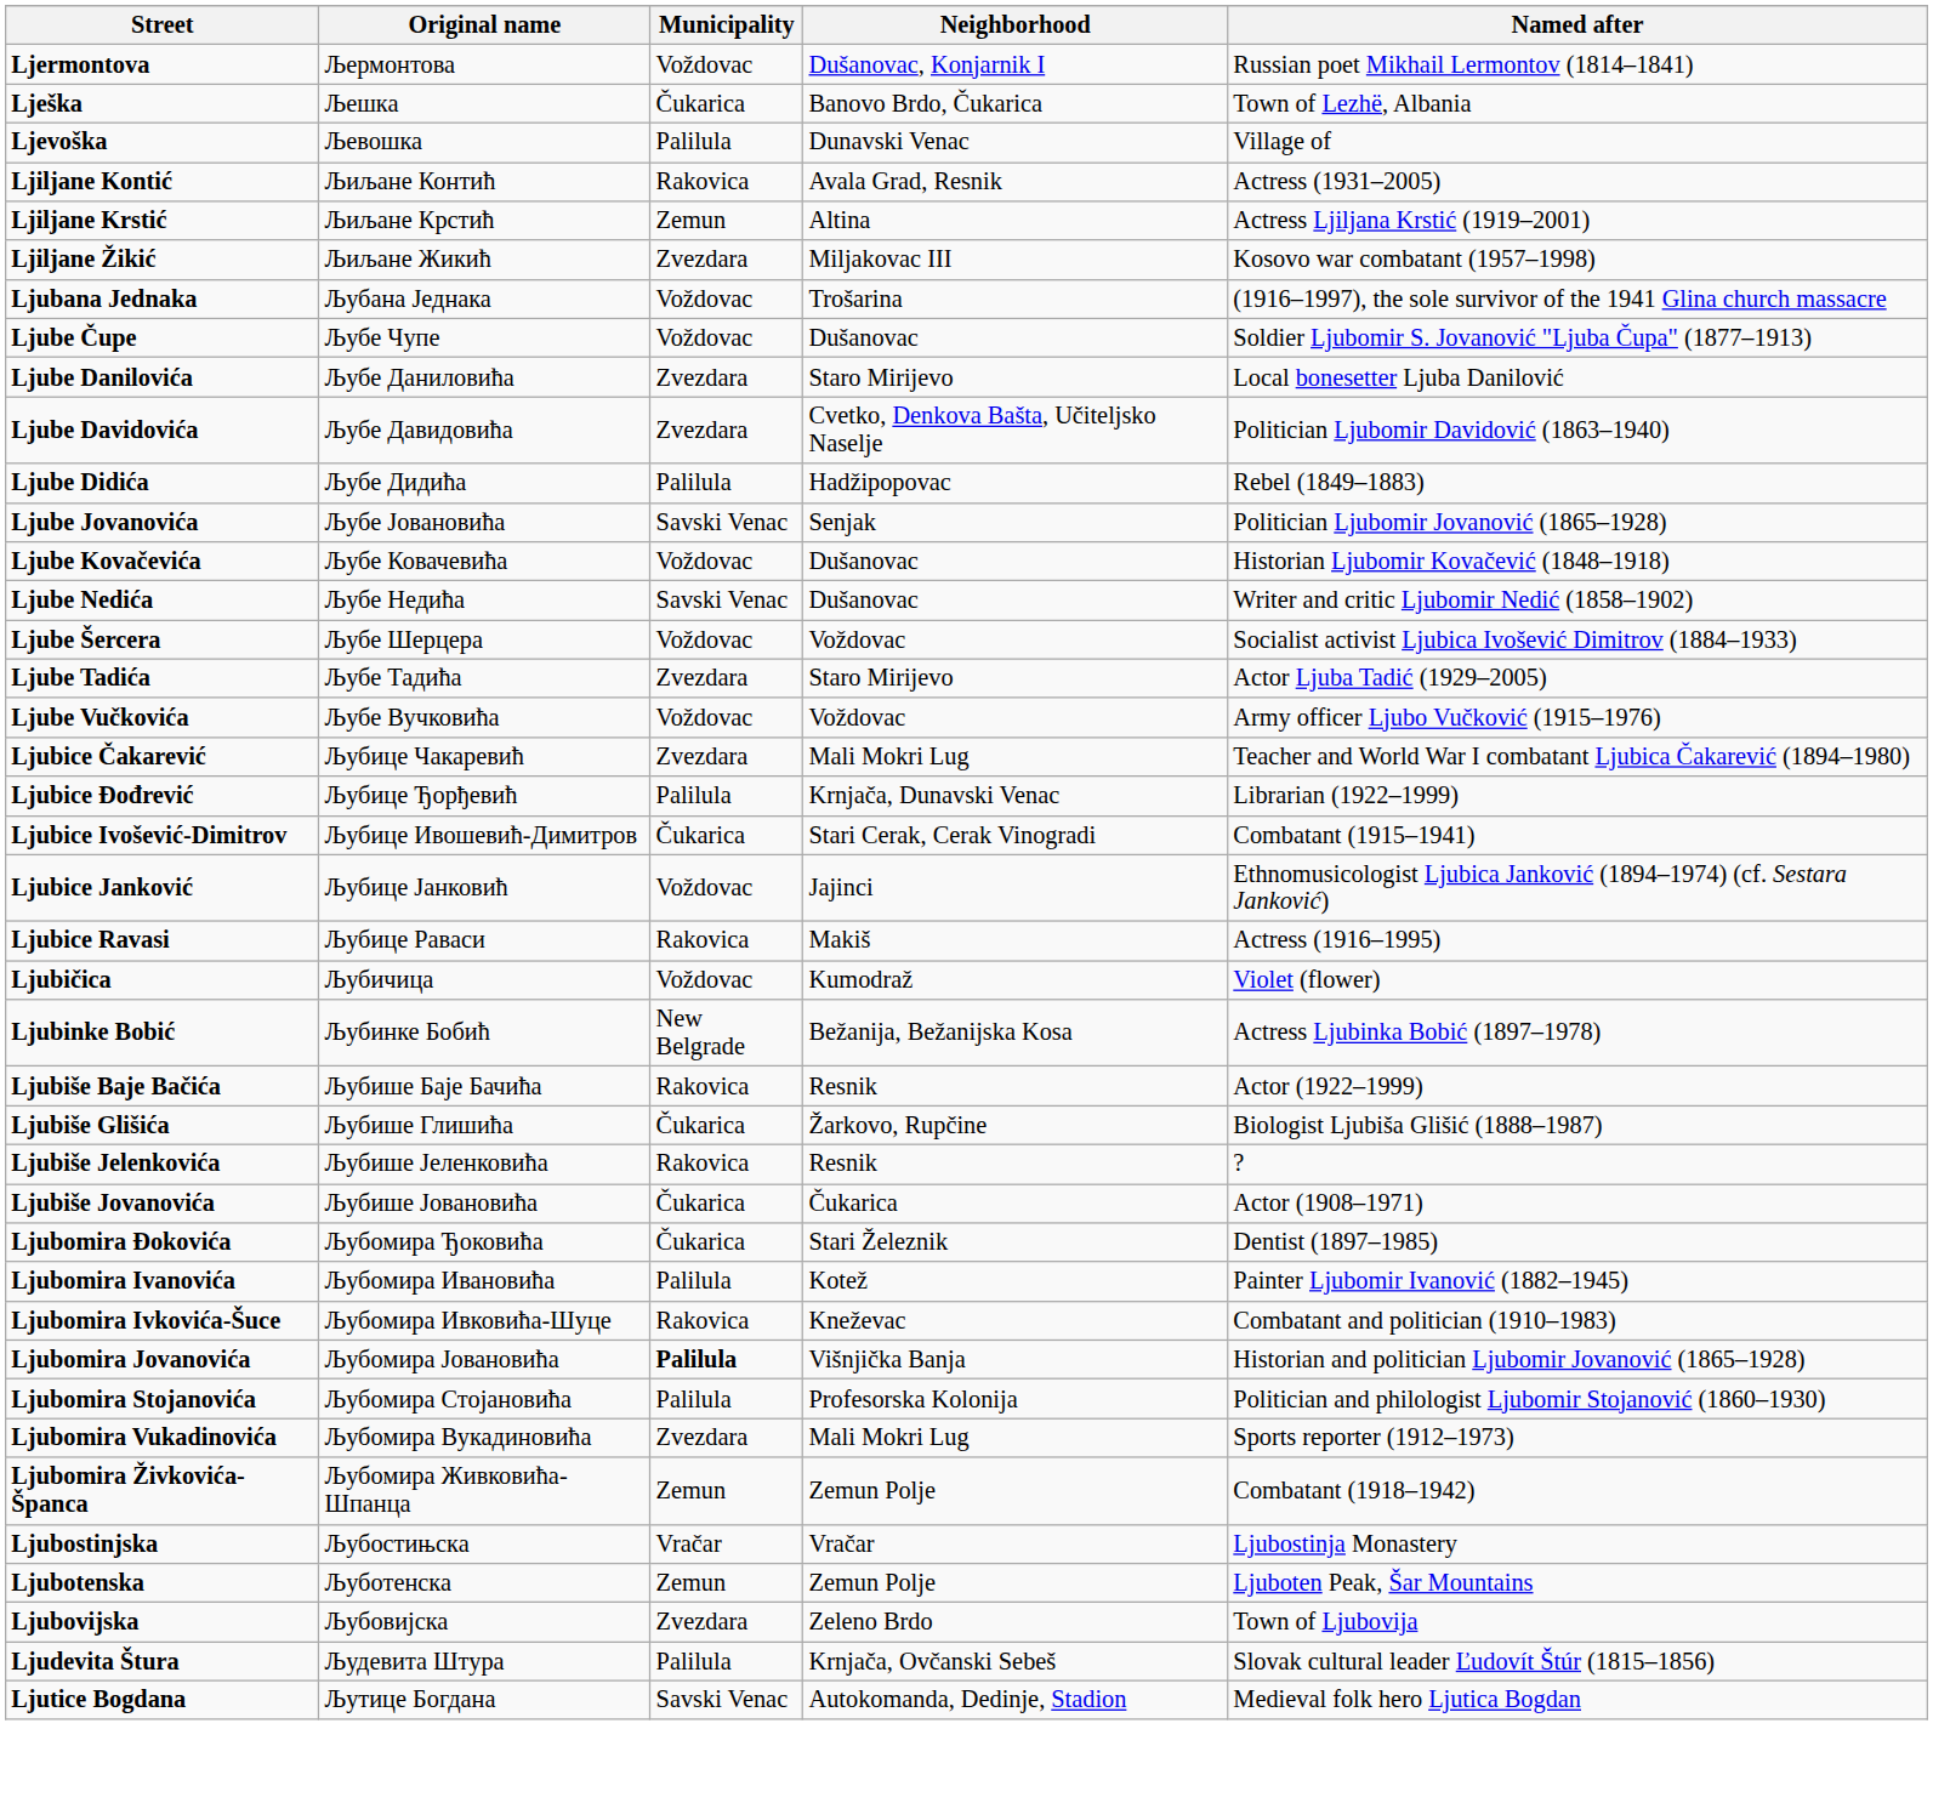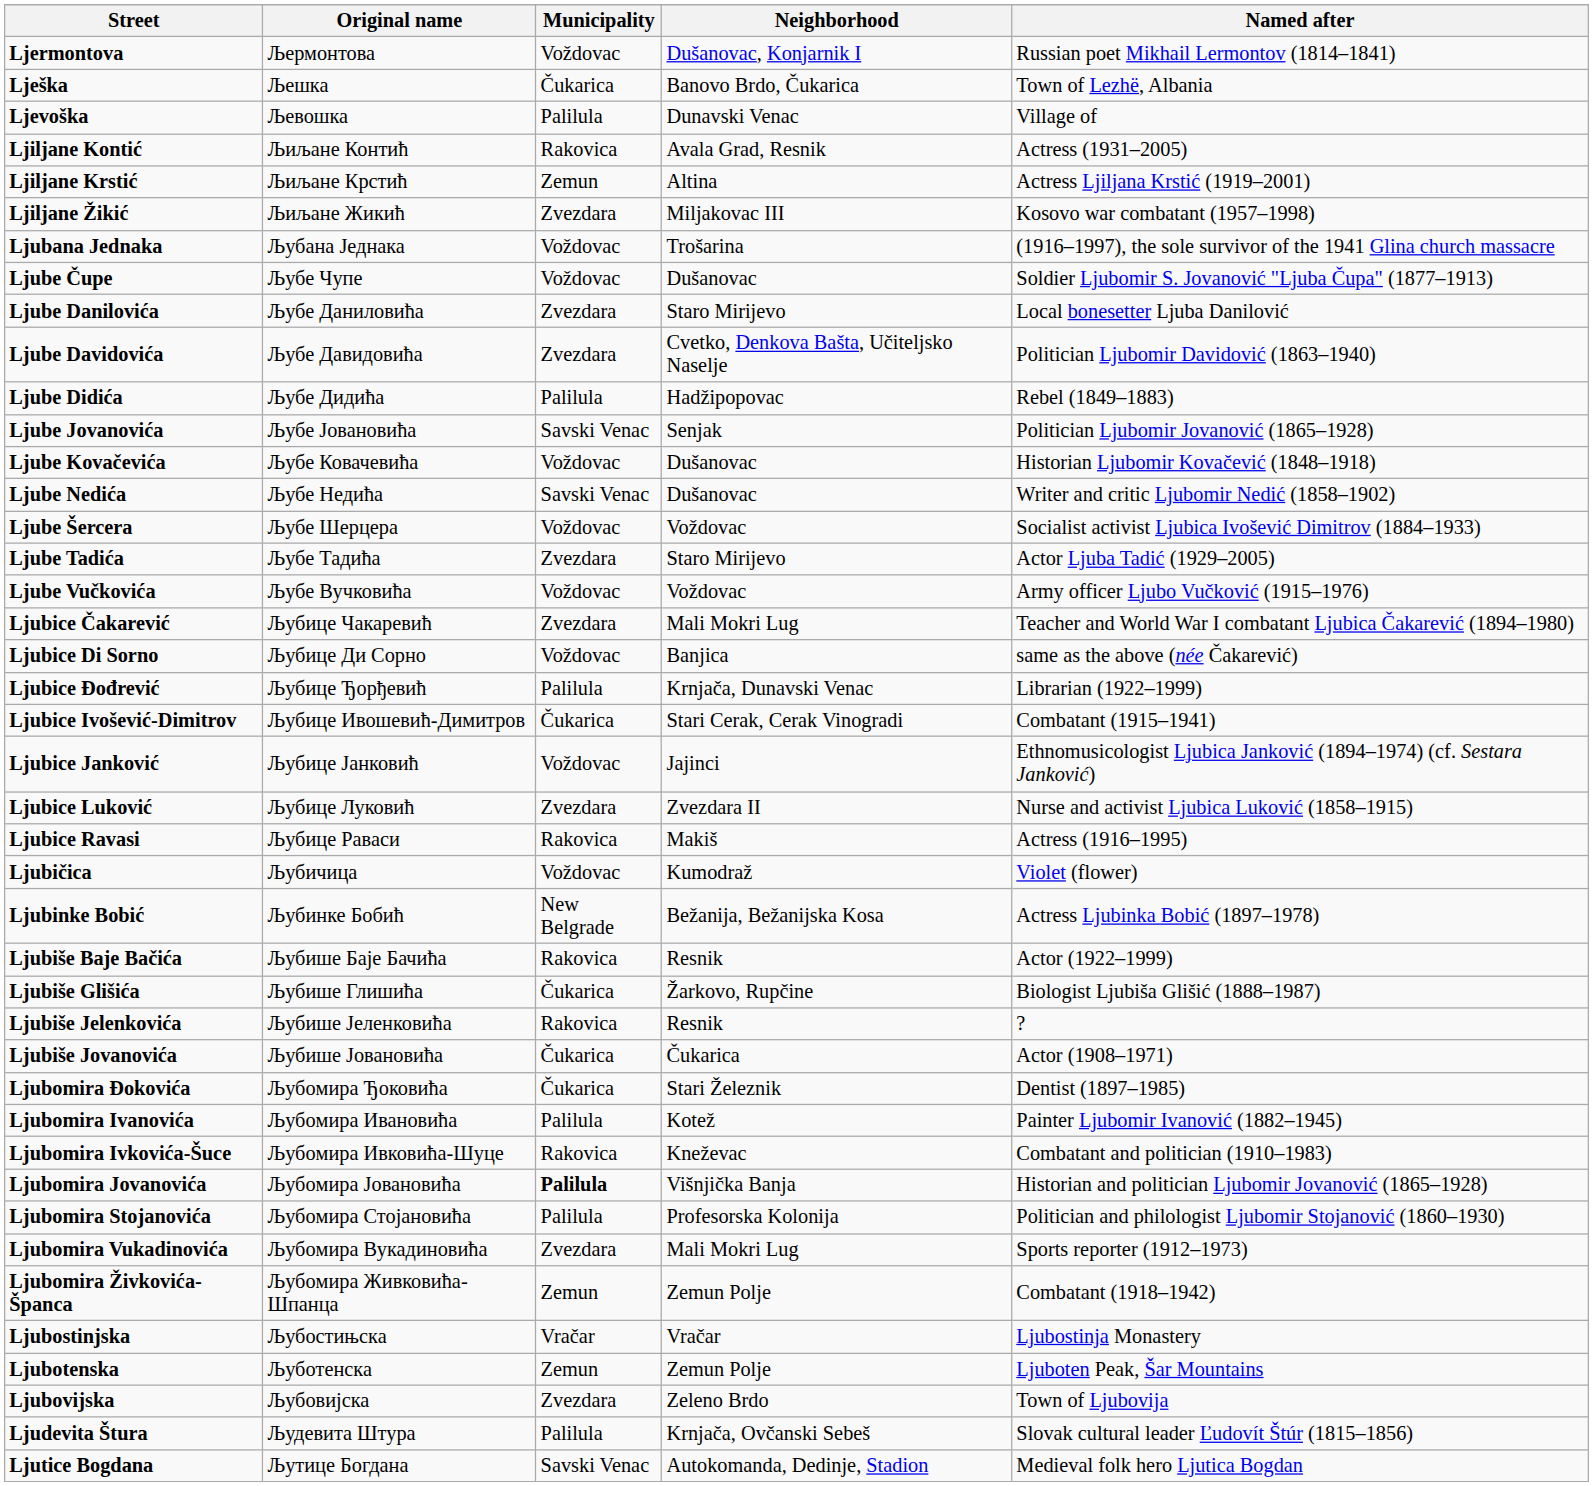+ row: Ljubice Di Sorno | Љубице Ди Сорно | Voždovac | Banjica | same as the above (née Čakarević)
+ row: Ljubice Luković | Љубице Луковић | Zvezdara | Zvezdara II | Nurse and activist Ljubica Luković (1858–1915)
